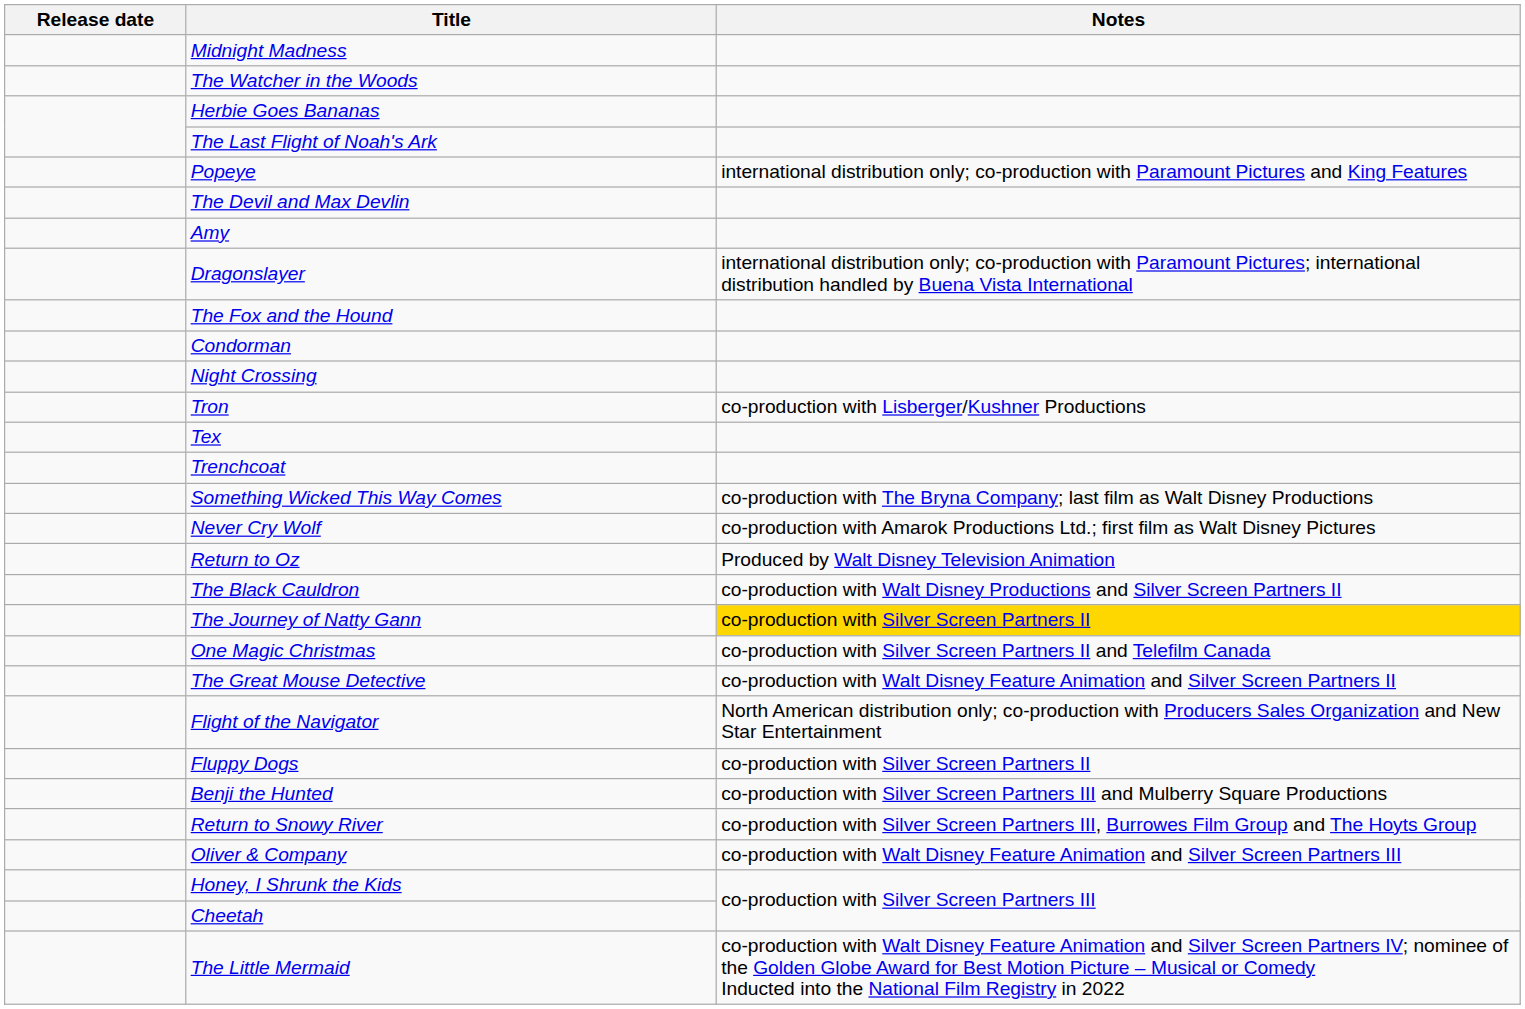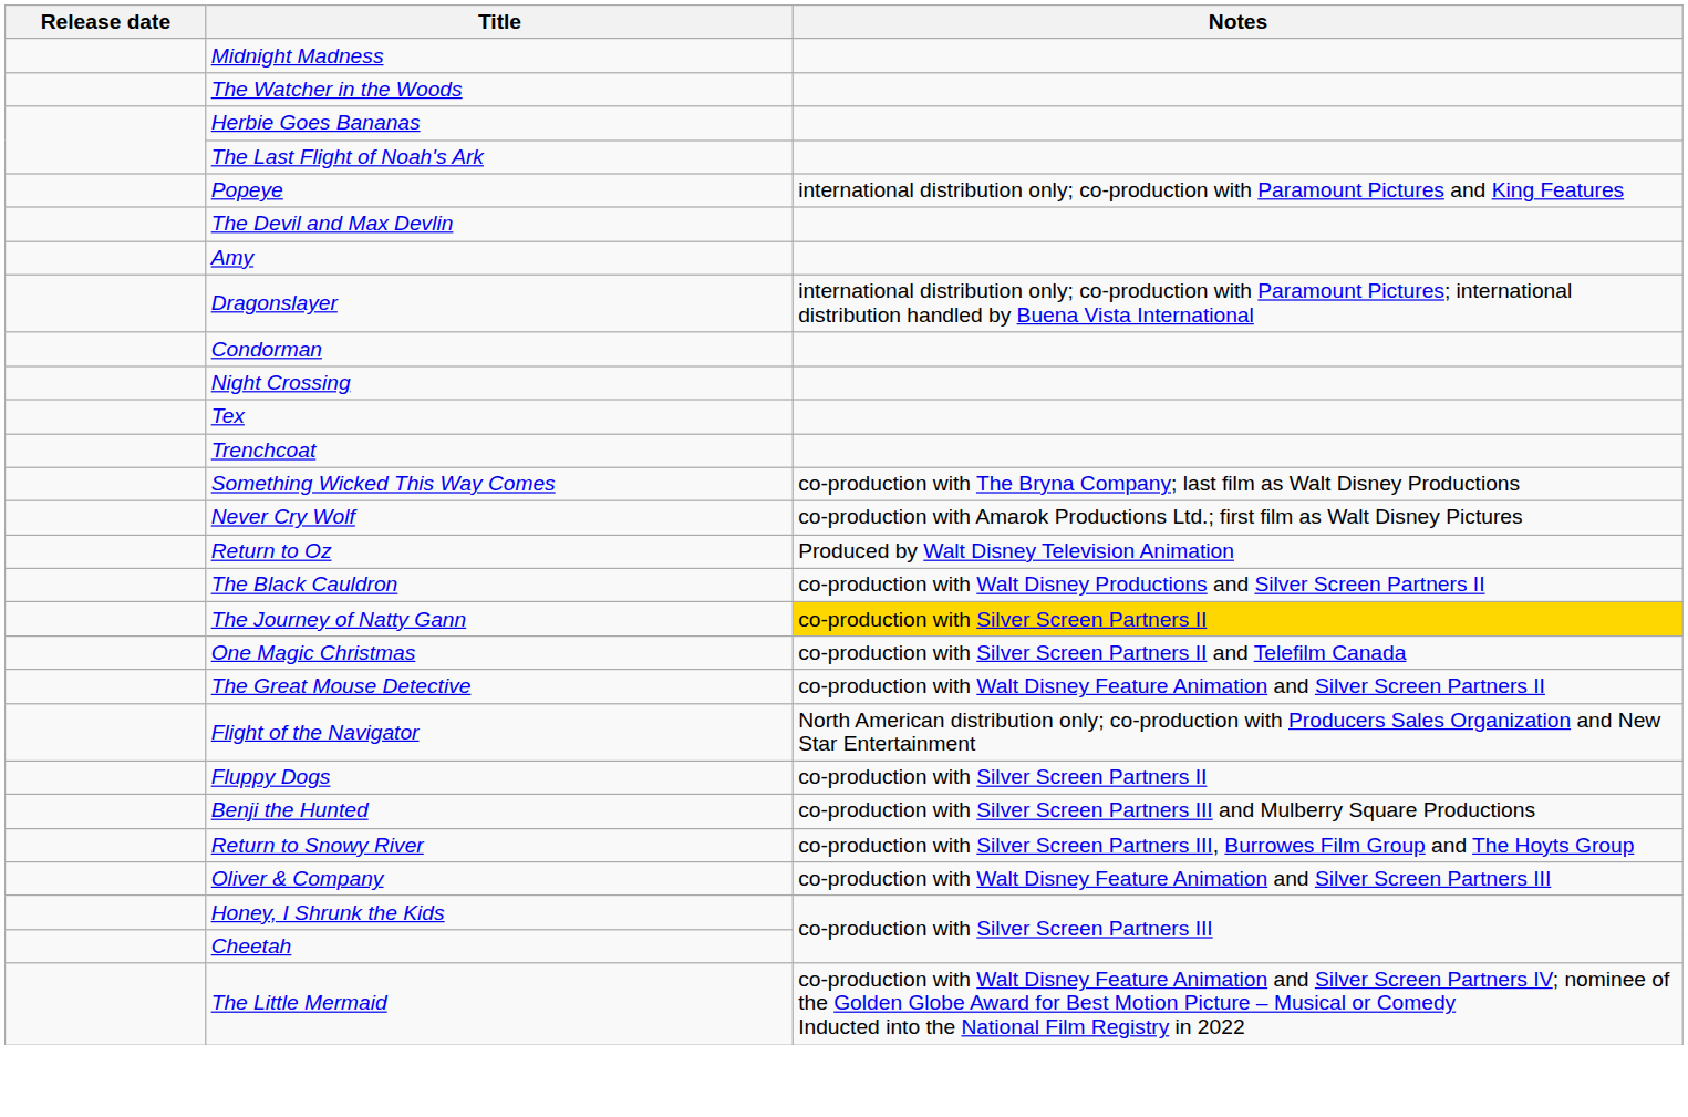- row: The Fox and the Hound
- row: Tron | co-production with Lisberger/Kushner Productions
